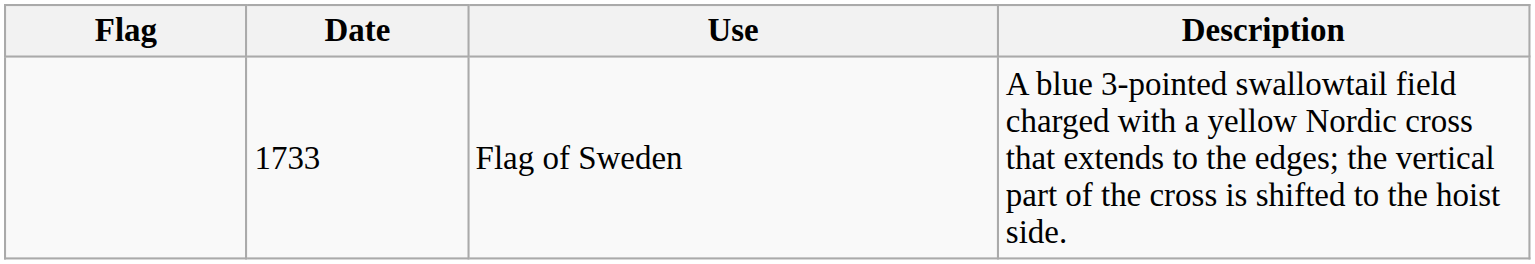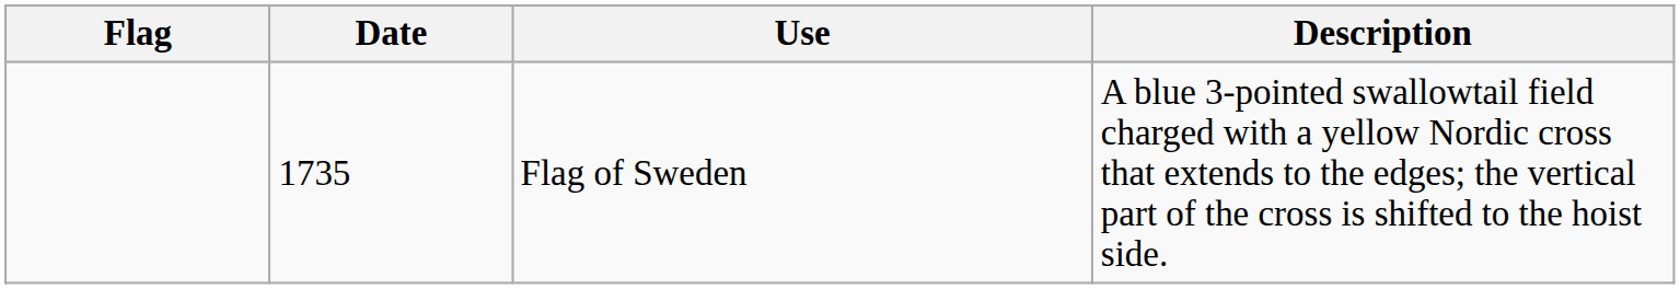Flag of Sweden | Date: 1733 -> 1735
